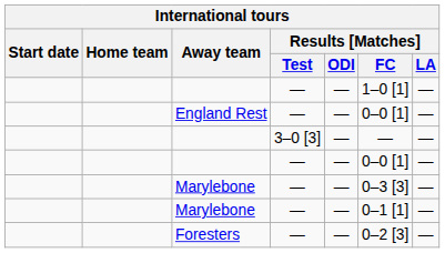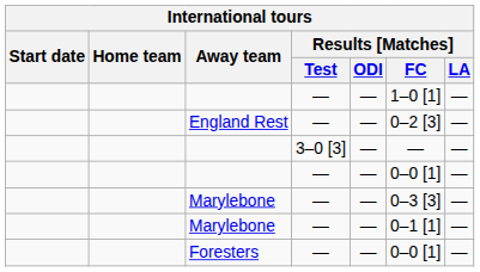England Rest | Results [Matches] / FC: 0–0 [1] -> 0–2 [3]
Foresters | Results [Matches] / FC: 0–2 [3] -> 0–0 [1]
